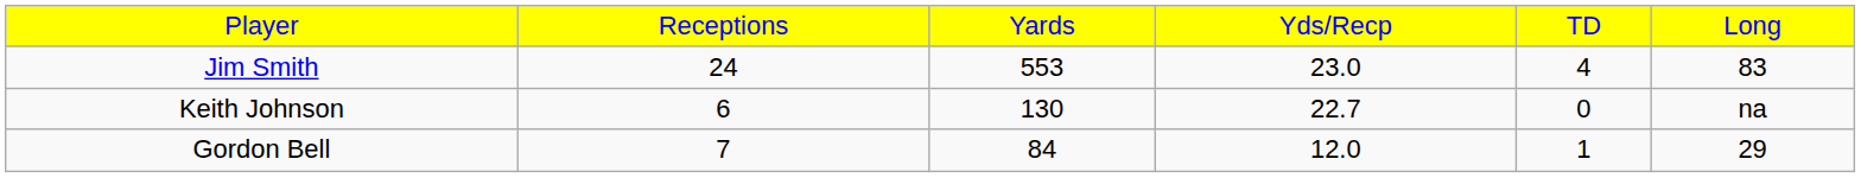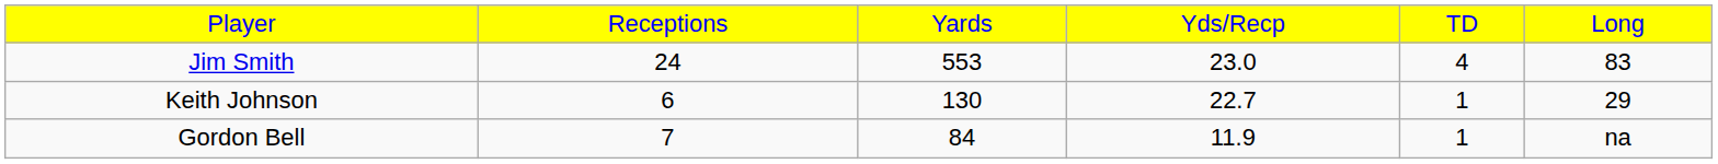Keith Johnson | column 5: 0 -> 1
Keith Johnson | column 6: na -> 29
Gordon Bell | column 4: 12.0 -> 11.9
Gordon Bell | column 6: 29 -> na
